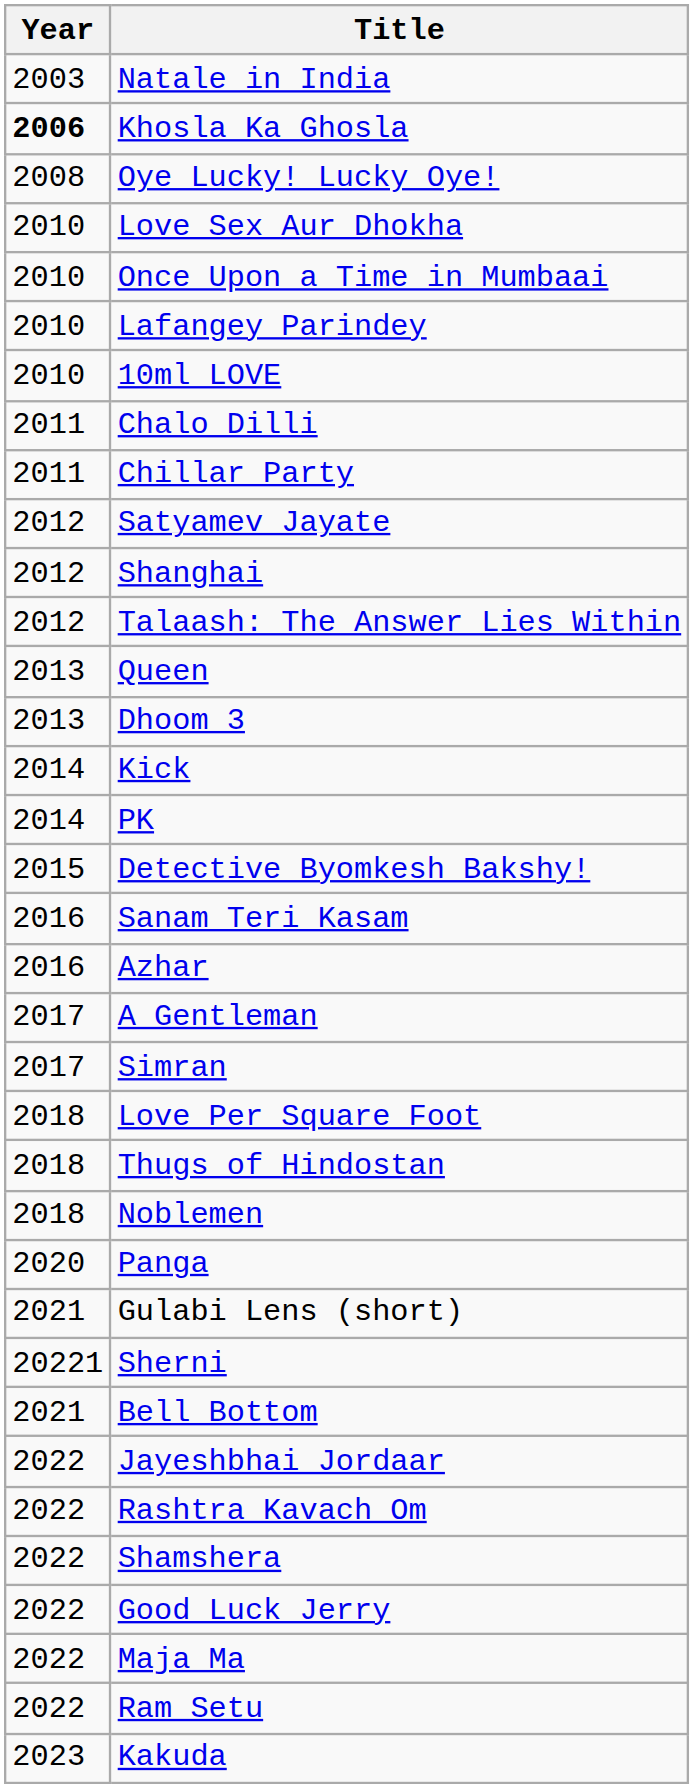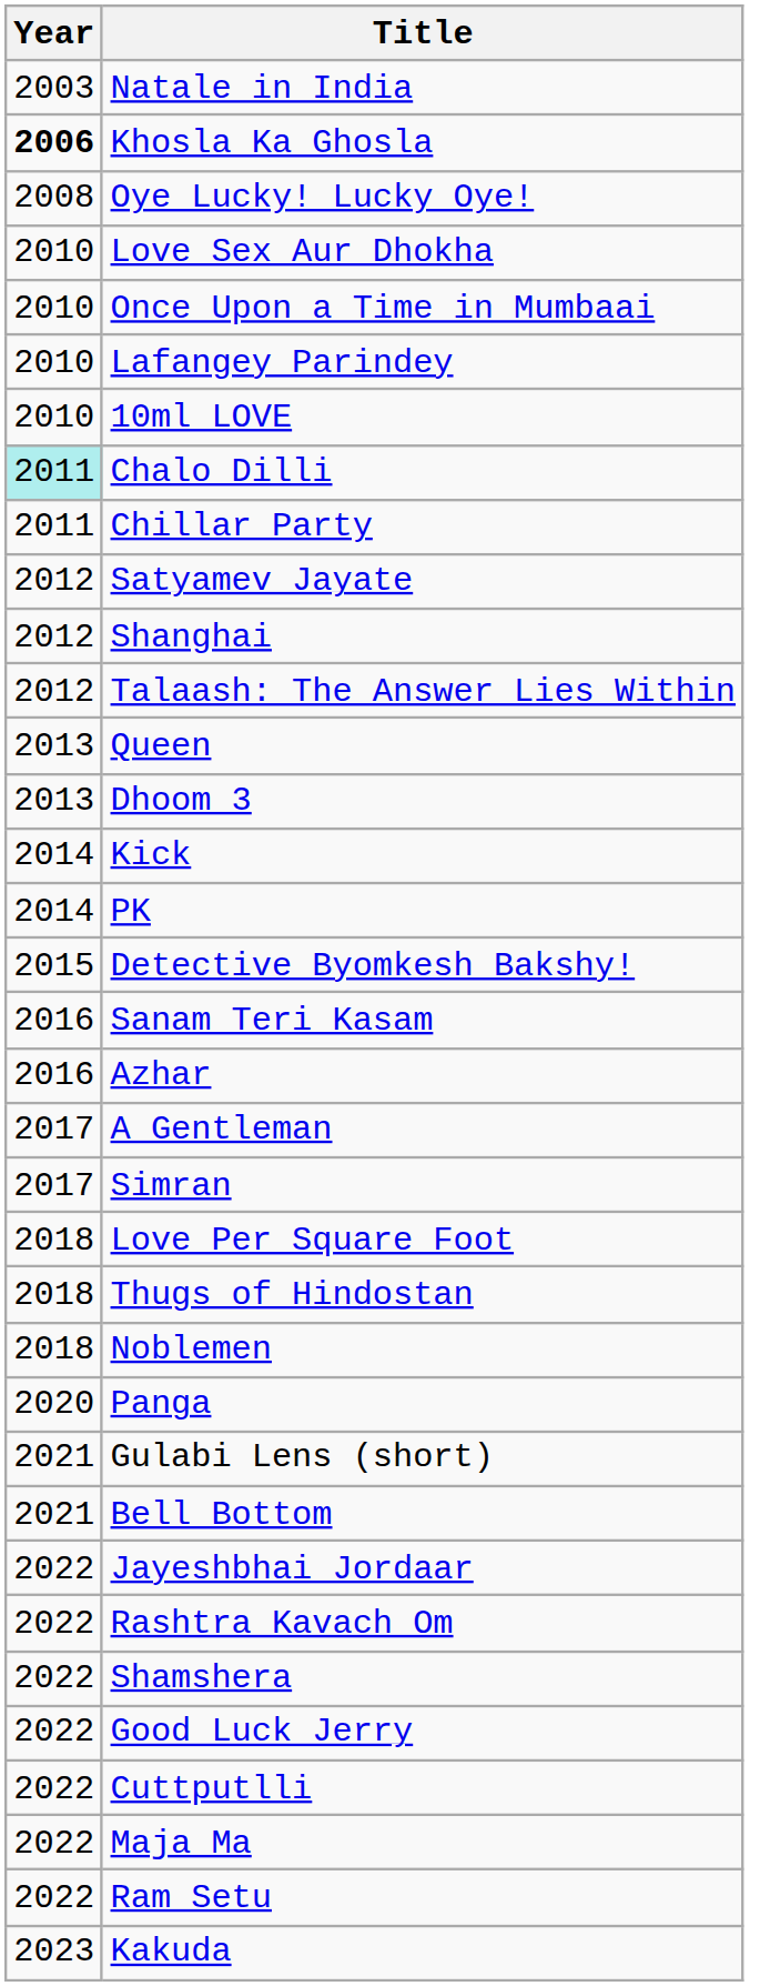Chalo Dilli | Year: no background -> paleturquoise background
- row: 20221 | Sherni
+ row: 2022 | Cuttputlli
